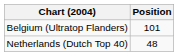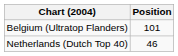Netherlands (Dutch Top 40) | Position: 48 -> 46
